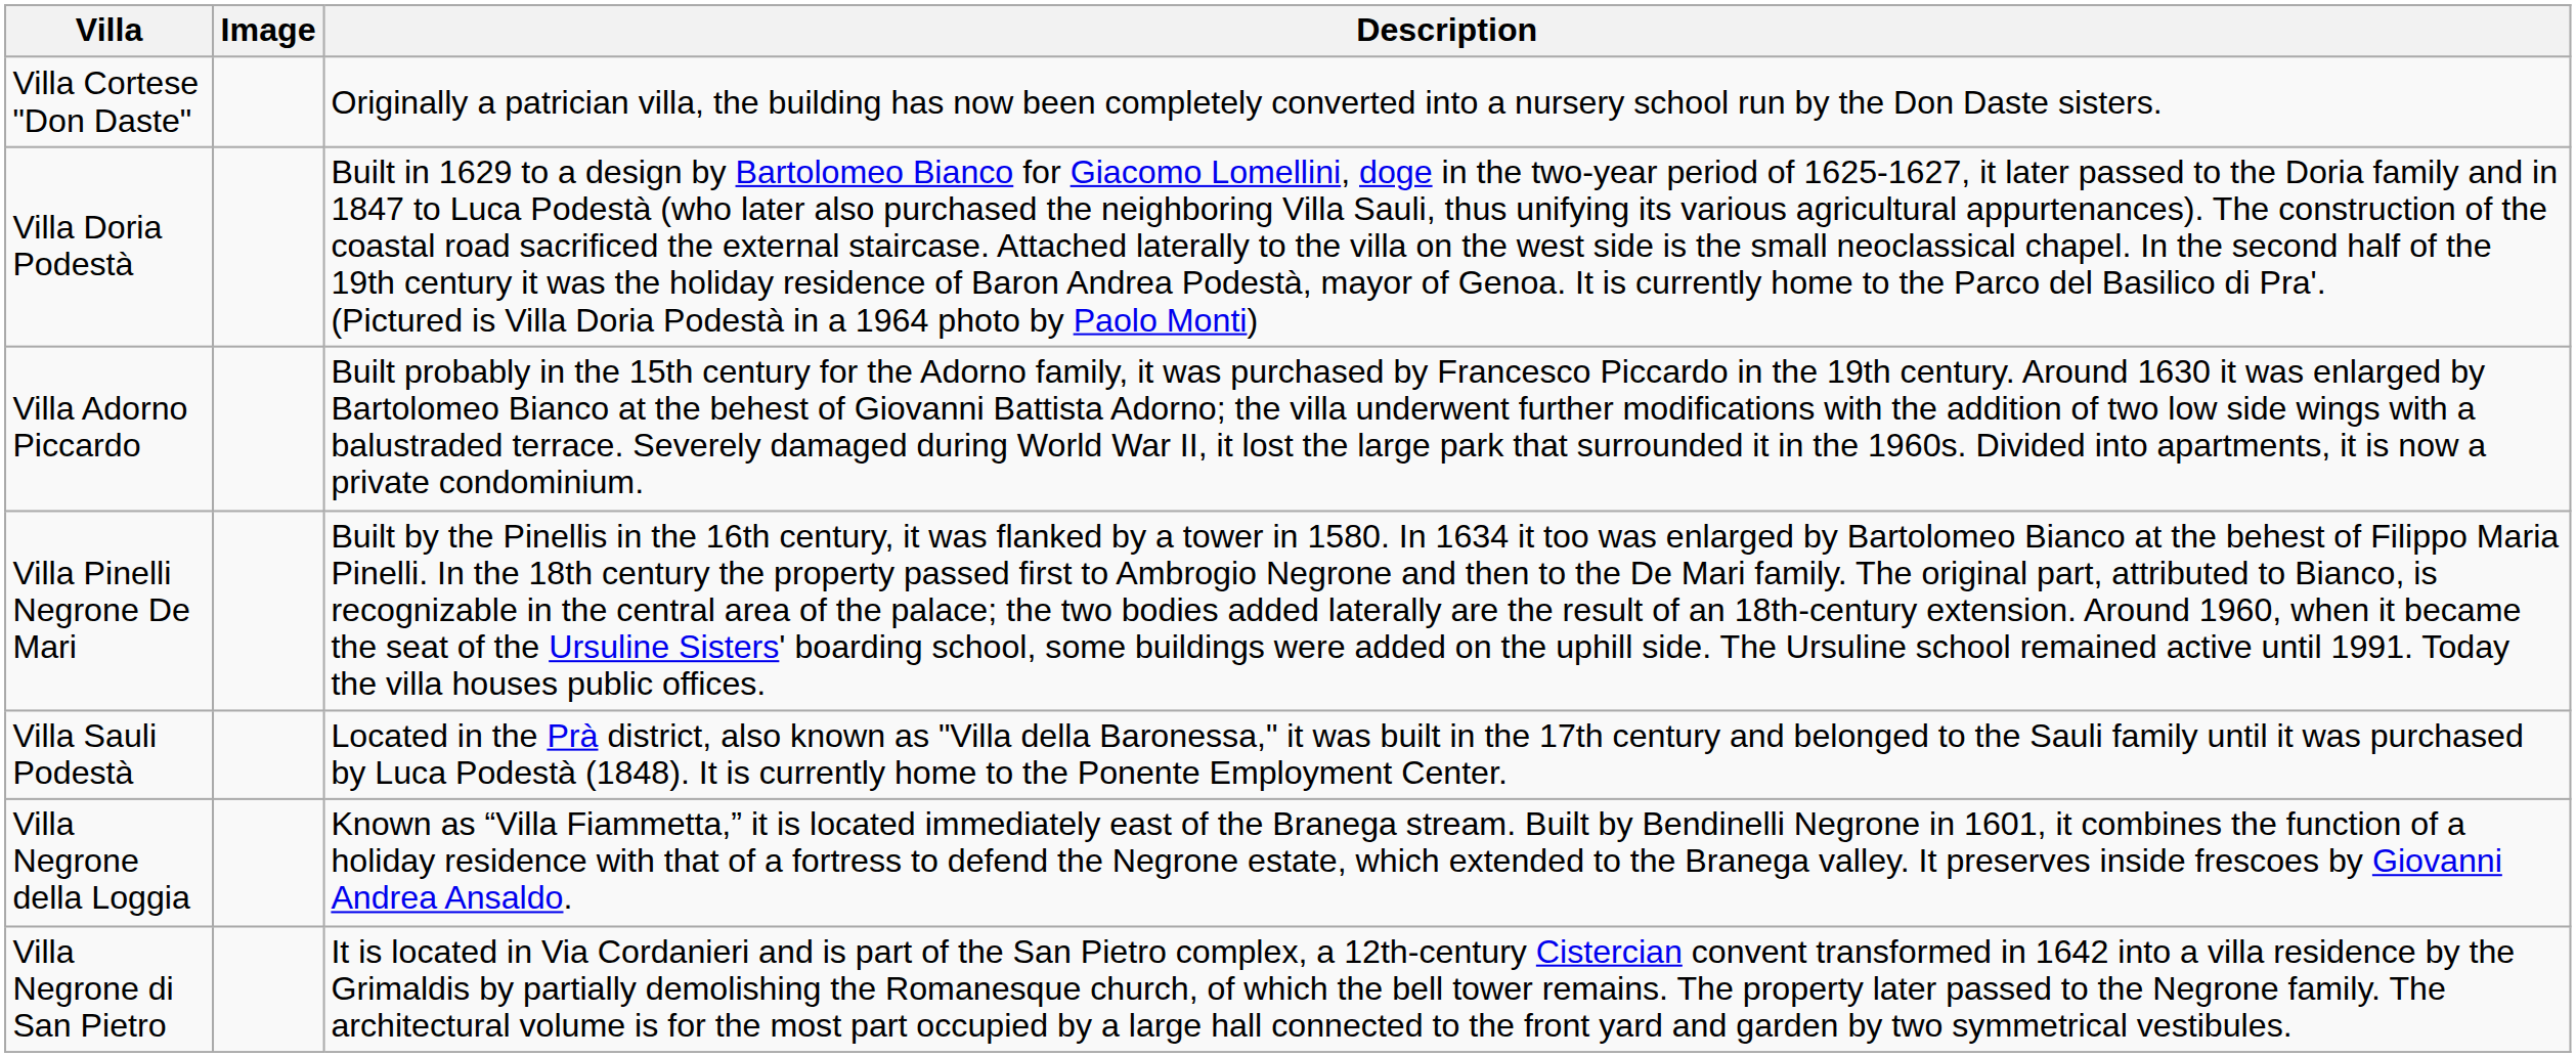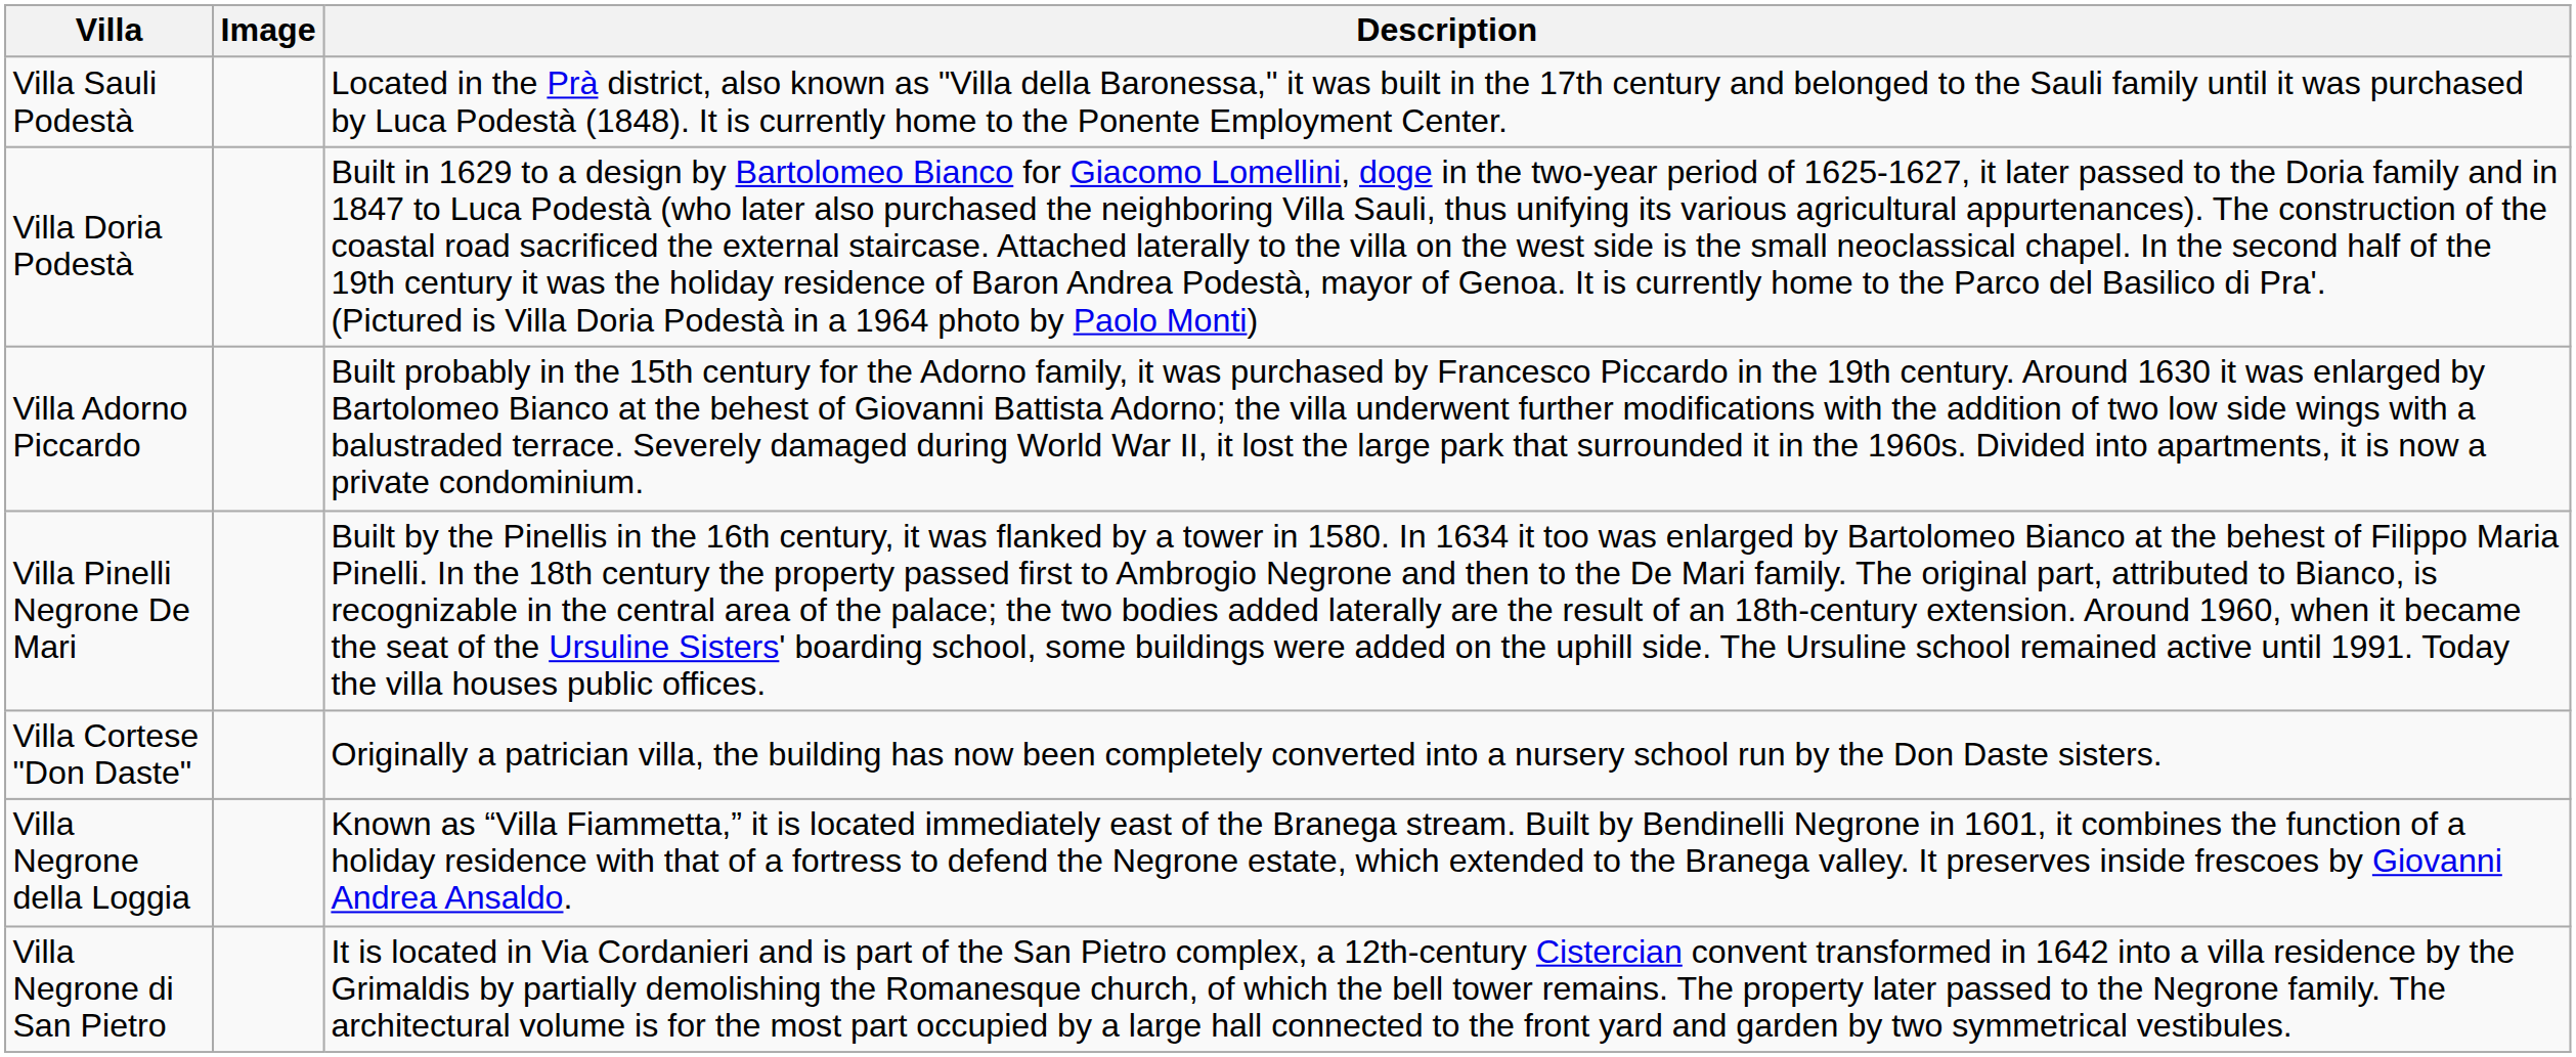rows swapped: Villa Sauli Podestà <-> Villa Cortese "Don Daste"
